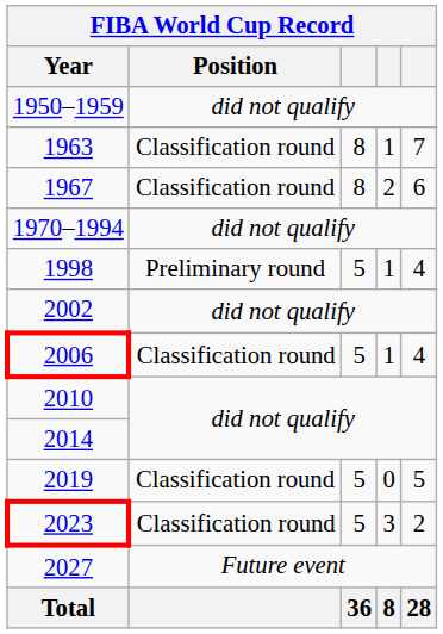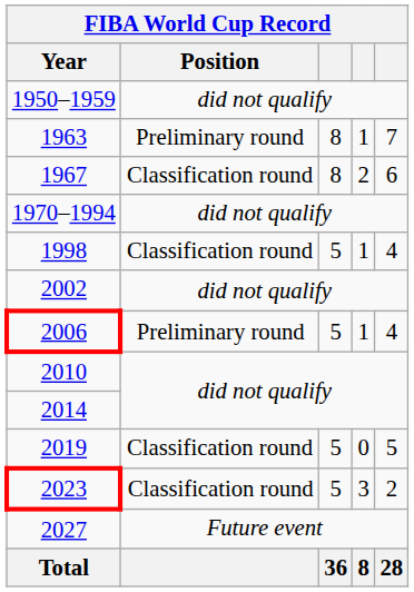1963 | FIBA World Cup Record / Position: Classification round -> Preliminary round
1998 | FIBA World Cup Record / Position: Preliminary round -> Classification round
2006 | FIBA World Cup Record / Position: Classification round -> Preliminary round
